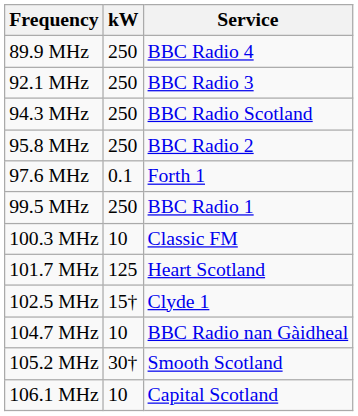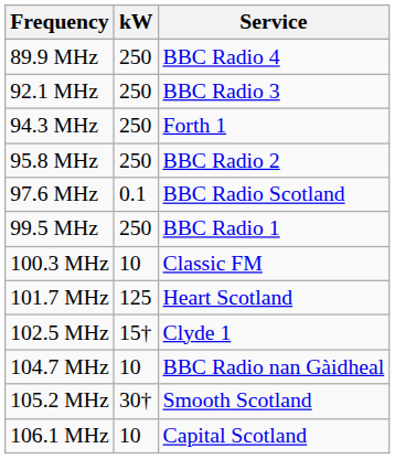94.3 MHz | Service: BBC Radio Scotland -> Forth 1
97.6 MHz | Service: Forth 1 -> BBC Radio Scotland
